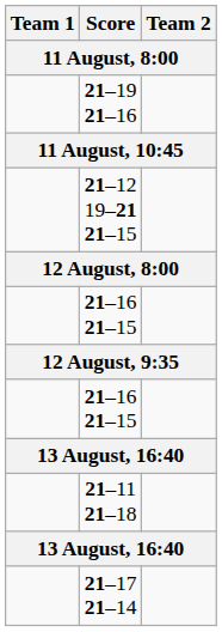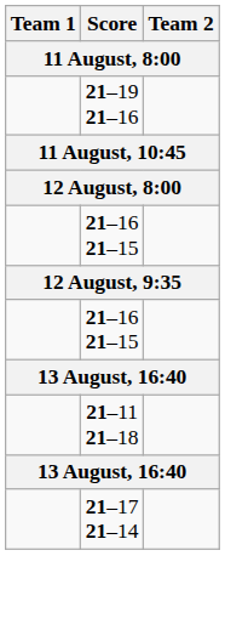- row: 21–12 19–21 21–15
